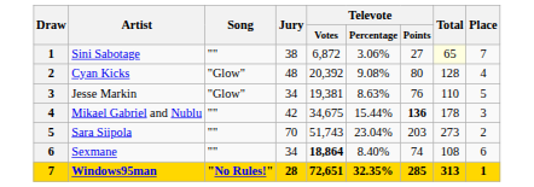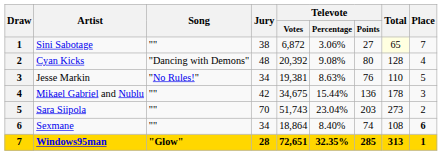Cyan Kicks | Song: "Glow" -> "Dancing with Demons"
Jesse Markin | Song: "Glow" -> "No Rules!"
Mikael Gabriel and Nublu | Televote / Points: bold -> normal
Sexmane | Televote / Votes: bold -> normal
Sexmane | Place: normal -> bold
Windows95man | Song: "No Rules!" -> "Glow"
